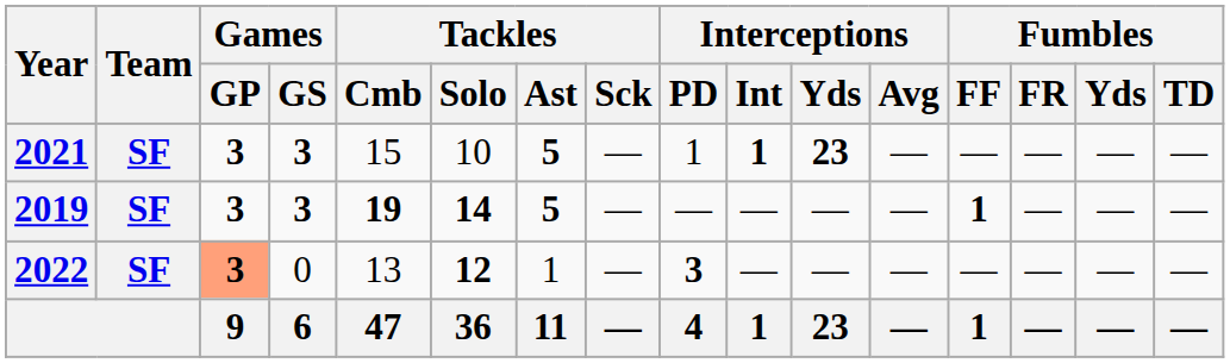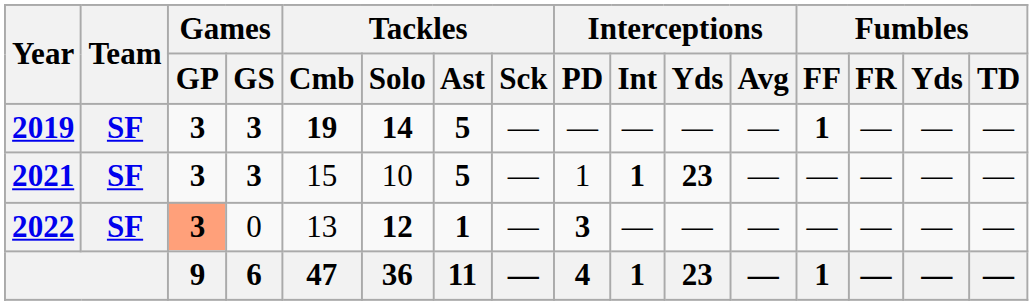rows swapped: 2019 <-> 2021
2022 | Tackles / Ast: normal -> bold
